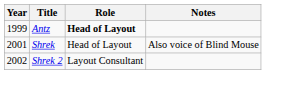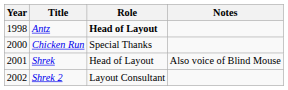Antz | Year: 1999 -> 1998
+ row: 2000 | Chicken Run | Special Thanks
